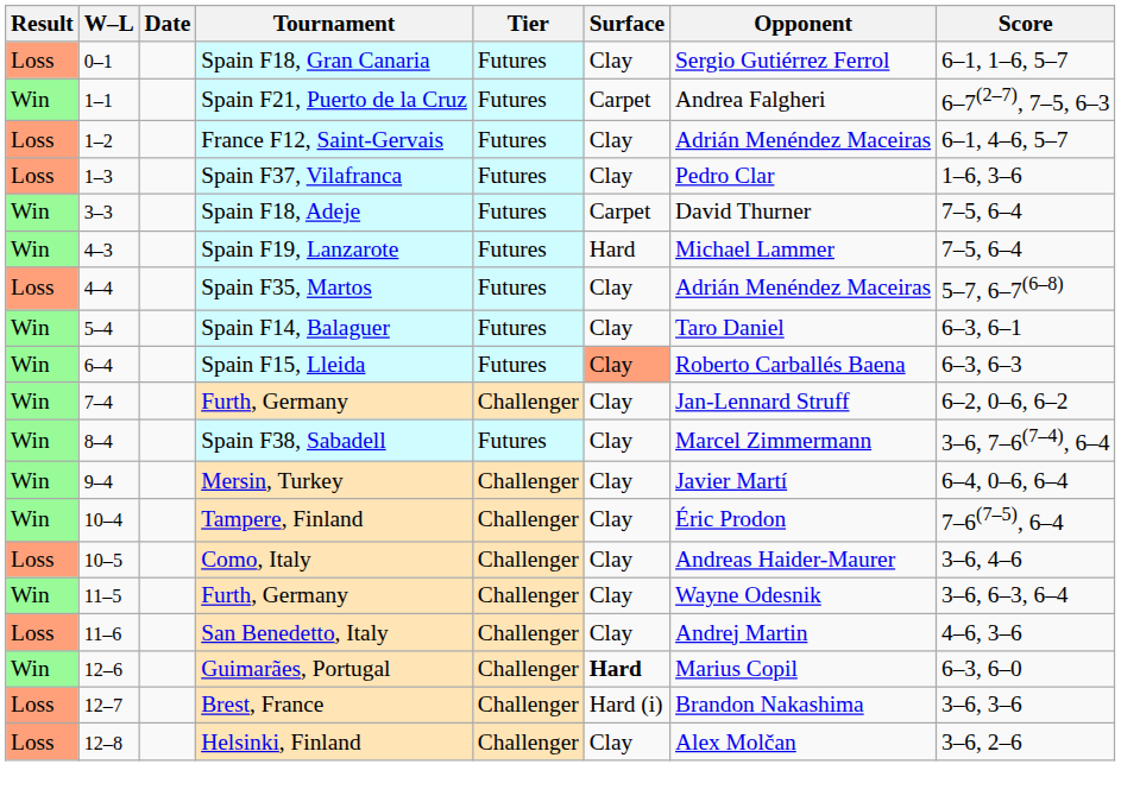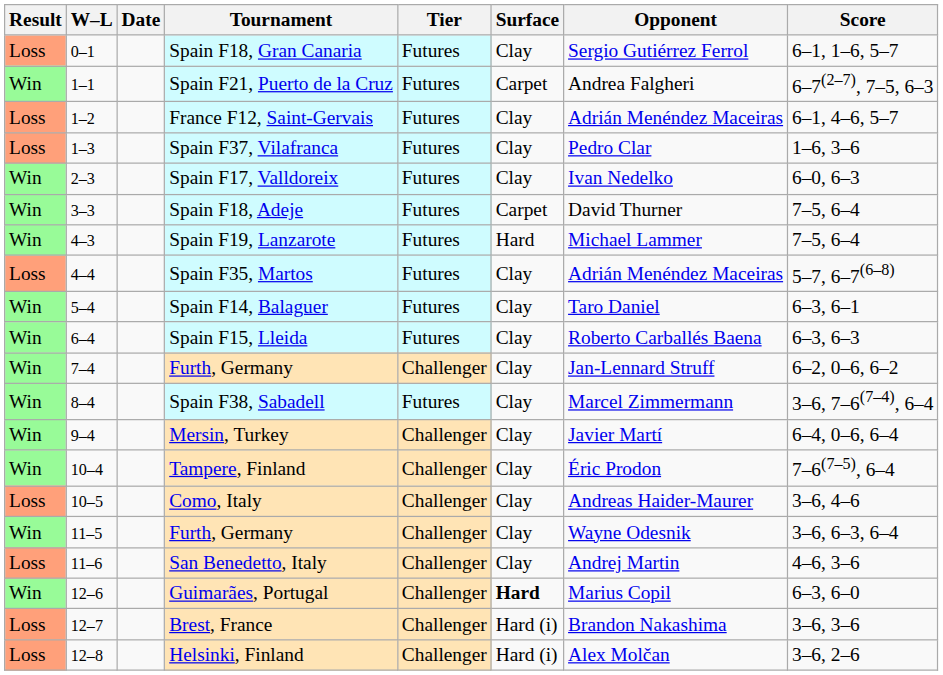+ row: Win | 2–3 | Spain F17, Valldoreix | Futures | Clay | Ivan Nedelko | 6–0, 6–3
Spain F15, Lleida | Surface: lightsalmon background -> no background
Helsinki, Finland | Surface: Clay -> Hard (i)
